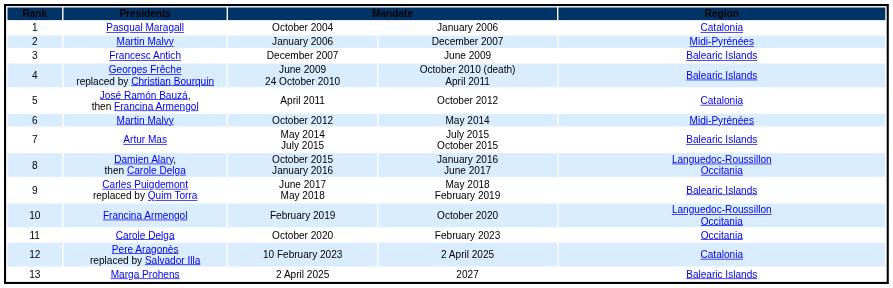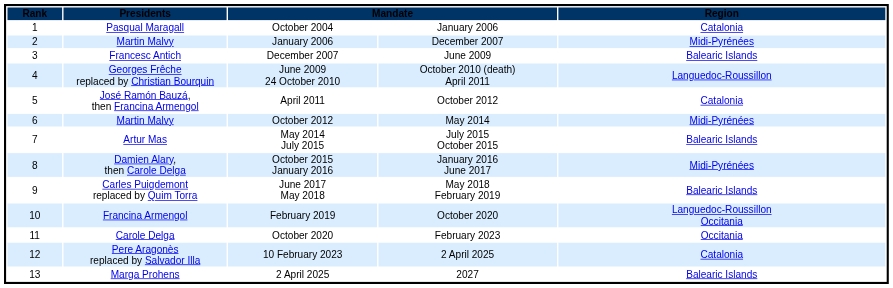June 2009 24 October 2010 | column 5: Balearic Islands -> Languedoc-Roussillon
October 2015 January 2016 | column 5: Languedoc-Roussillon Occitania -> Midi-Pyrénées
